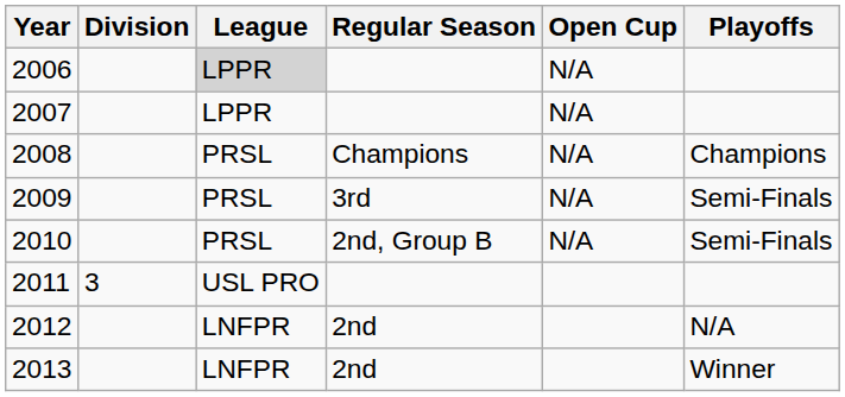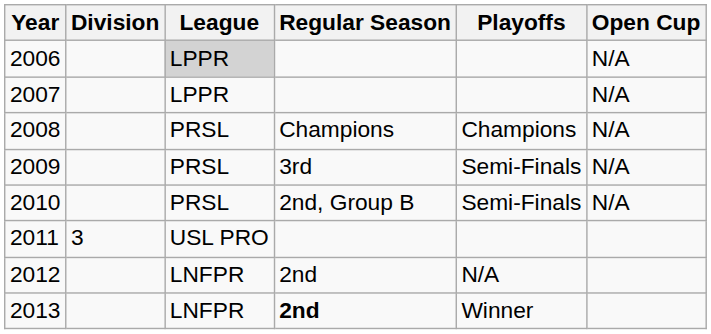columns swapped: Playoffs <-> Open Cup
2013 | Regular Season: normal -> bold
